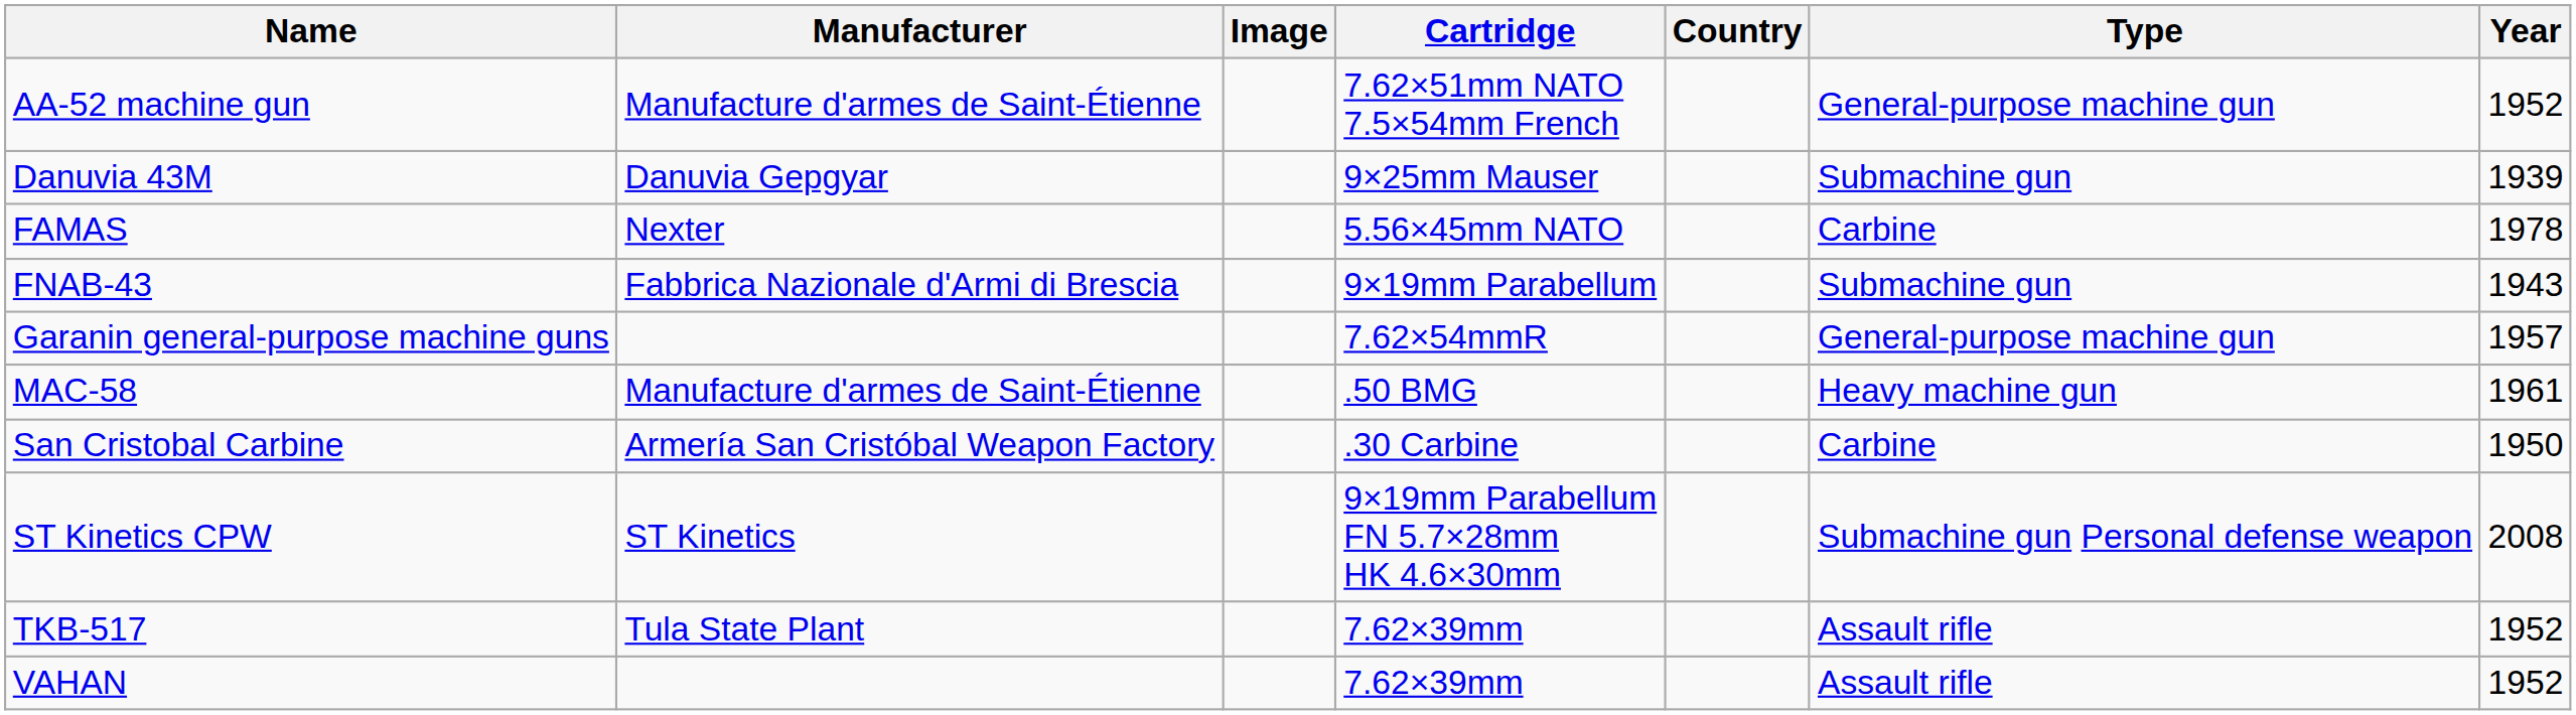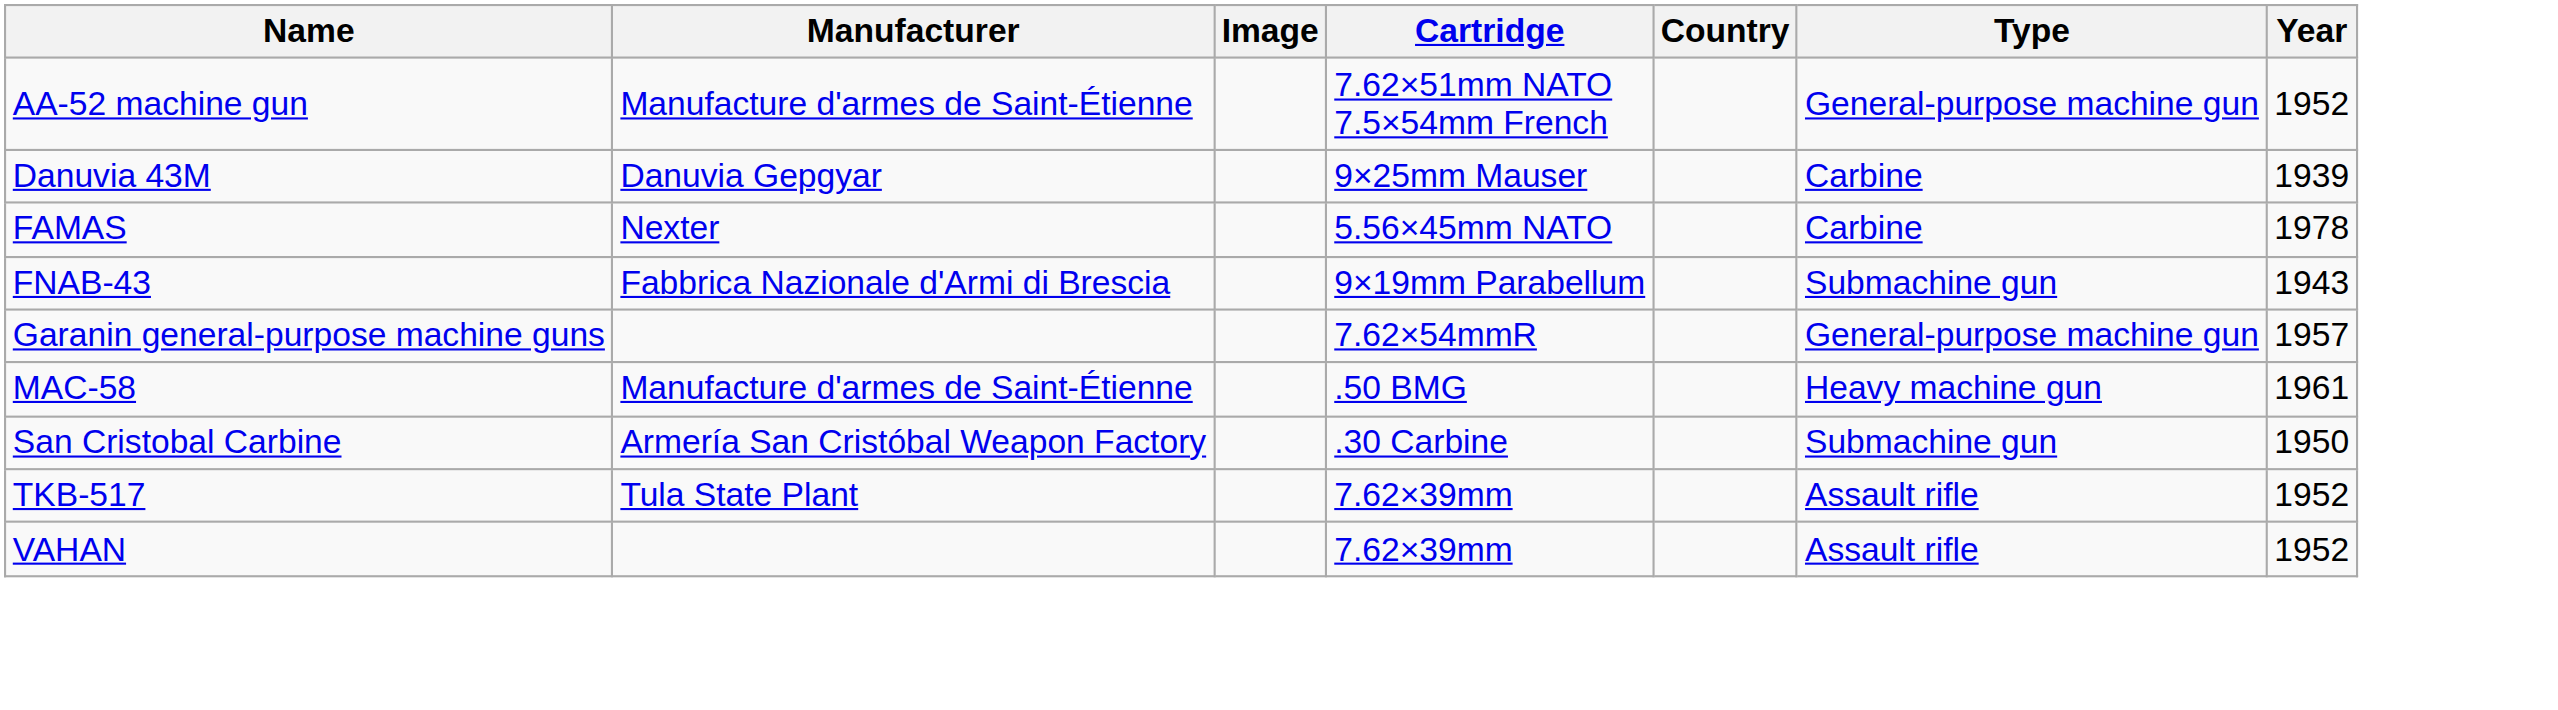Danuvia 43M | Type: Submachine gun -> Carbine
San Cristobal Carbine | Type: Carbine -> Submachine gun
- row: ST Kinetics CPW | ST Kinetics | 9×19mm Parabellum FN 5.7×28mm HK 4.6×30mm | Submachine gun Personal defense weapon | 2008
